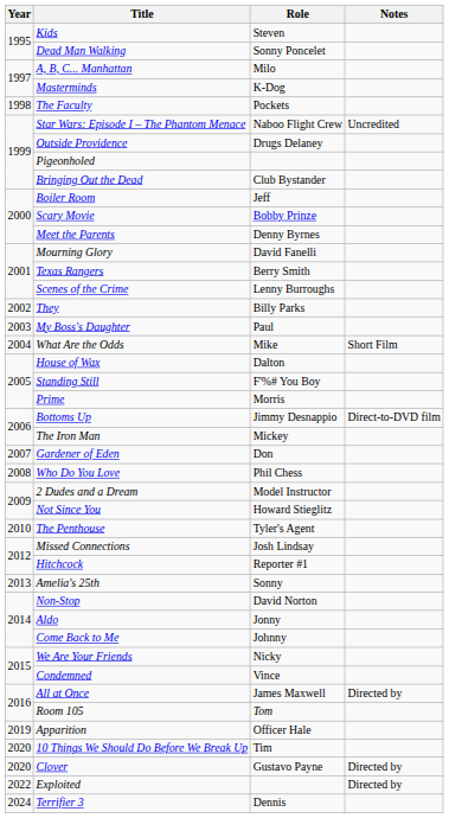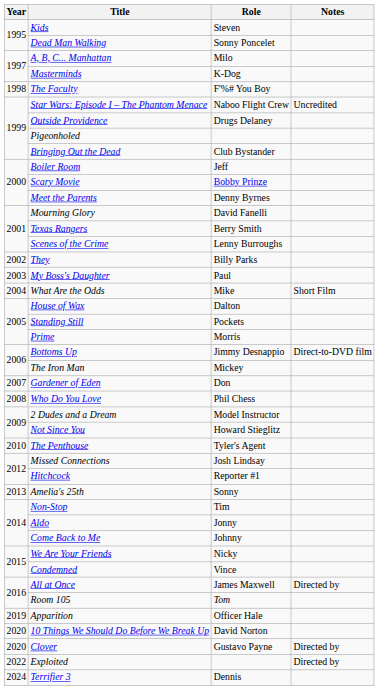The Faculty | Role: Pockets -> F'%# You Boy
Standing Still | Role: F'%# You Boy -> Pockets
Non-Stop | Role: David Norton -> Tim
10 Things We Should Do Before We Break Up | Role: Tim -> David Norton
